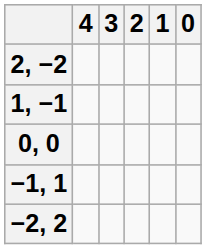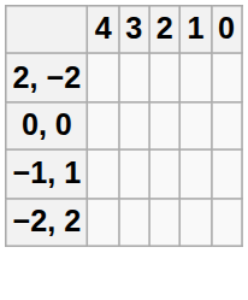- row: 1, −1
